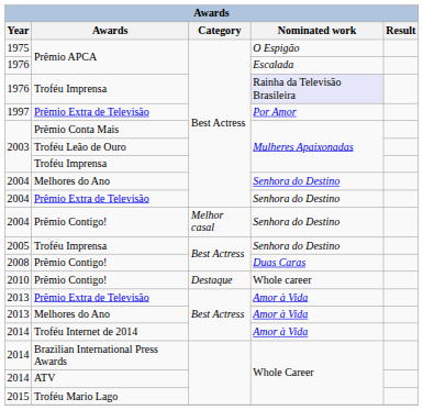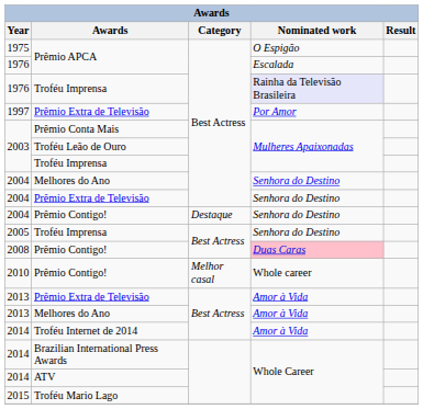2004 / Prêmio Contigo! | Category: Melhor casal -> Destaque
2008 | Nominated work: no background -> pink background
2010 | Category: Destaque -> Melhor casal
